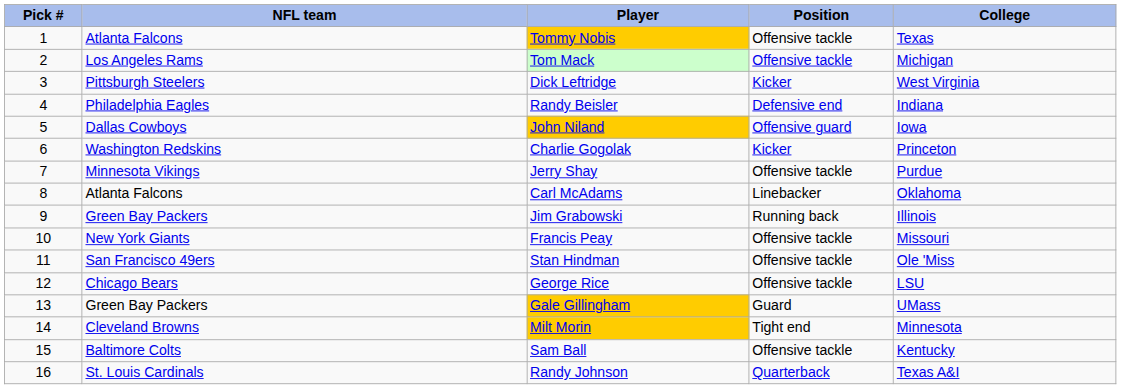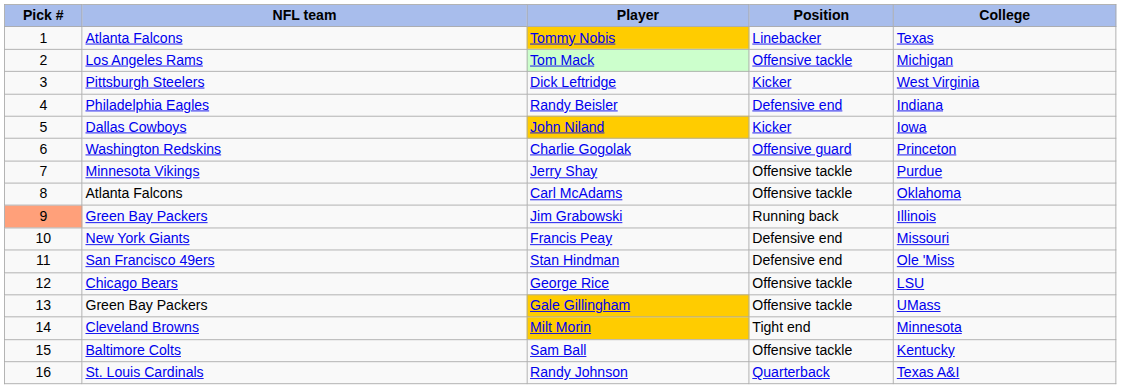Tommy Nobis | Position: Offensive tackle -> Linebacker
John Niland | Position: Offensive guard -> Kicker
Charlie Gogolak | Position: Kicker -> Offensive guard
Carl McAdams | Position: Linebacker -> Offensive tackle
Jim Grabowski | Pick #: no background -> lightsalmon background
Francis Peay | Position: Offensive tackle -> Defensive end
Stan Hindman | Position: Offensive tackle -> Defensive end
Gale Gillingham | Position: Guard -> Offensive tackle
